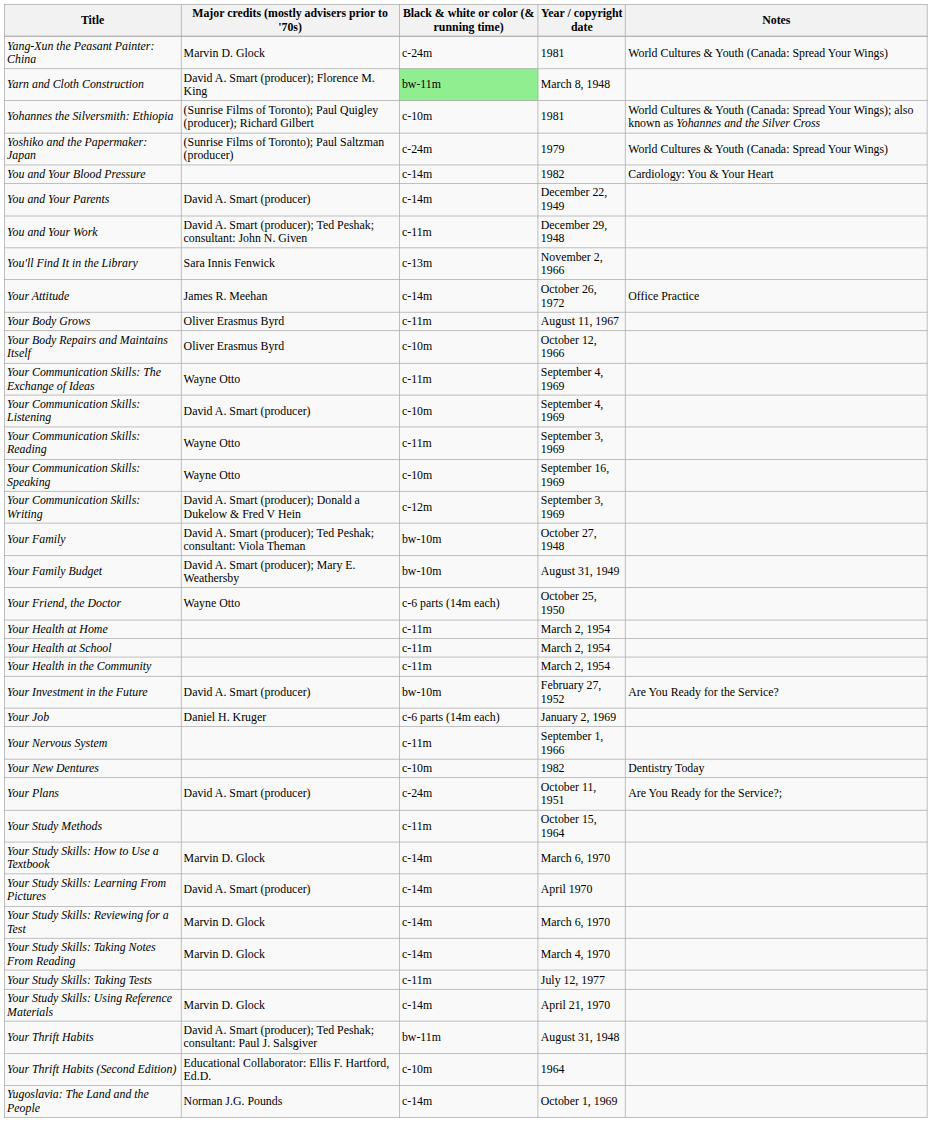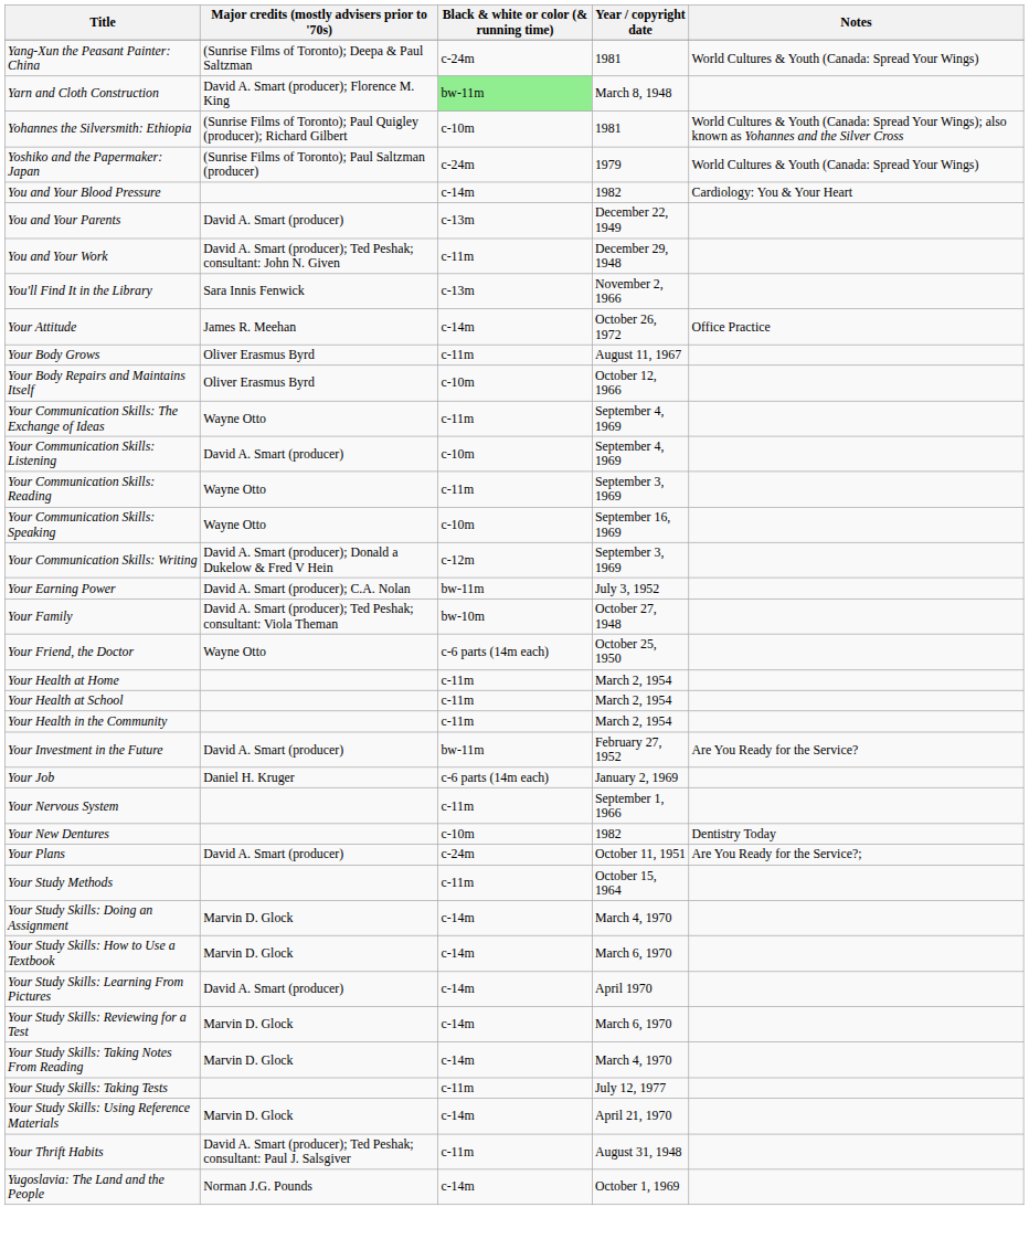Yang-Xun the Peasant Painter: China | Major credits (mostly advisers prior to '70s): Marvin D. Glock -> (Sunrise Films of Toronto); Deepa & Paul Saltzman
You and Your Parents | Black & white or color (& running time): c-14m -> c-13m
+ row: Your Earning Power | David A. Smart (producer); C.A. Nolan | bw-11m | July 3, 1952
- row: Your Family Budget | David A. Smart (producer); Mary E. Weathersby | bw-10m | August 31, 1949
Your Investment in the Future | Black & white or color (& running time): bw-10m -> bw-11m
+ row: Your Study Skills: Doing an Assignment | Marvin D. Glock | c-14m | March 4, 1970
Your Thrift Habits | Black & white or color (& running time): bw-11m -> c-11m
- row: Your Thrift Habits (Second Edition) | Educational Collaborator: Ellis F. Hartford, Ed.D. | c-10m | 1964
